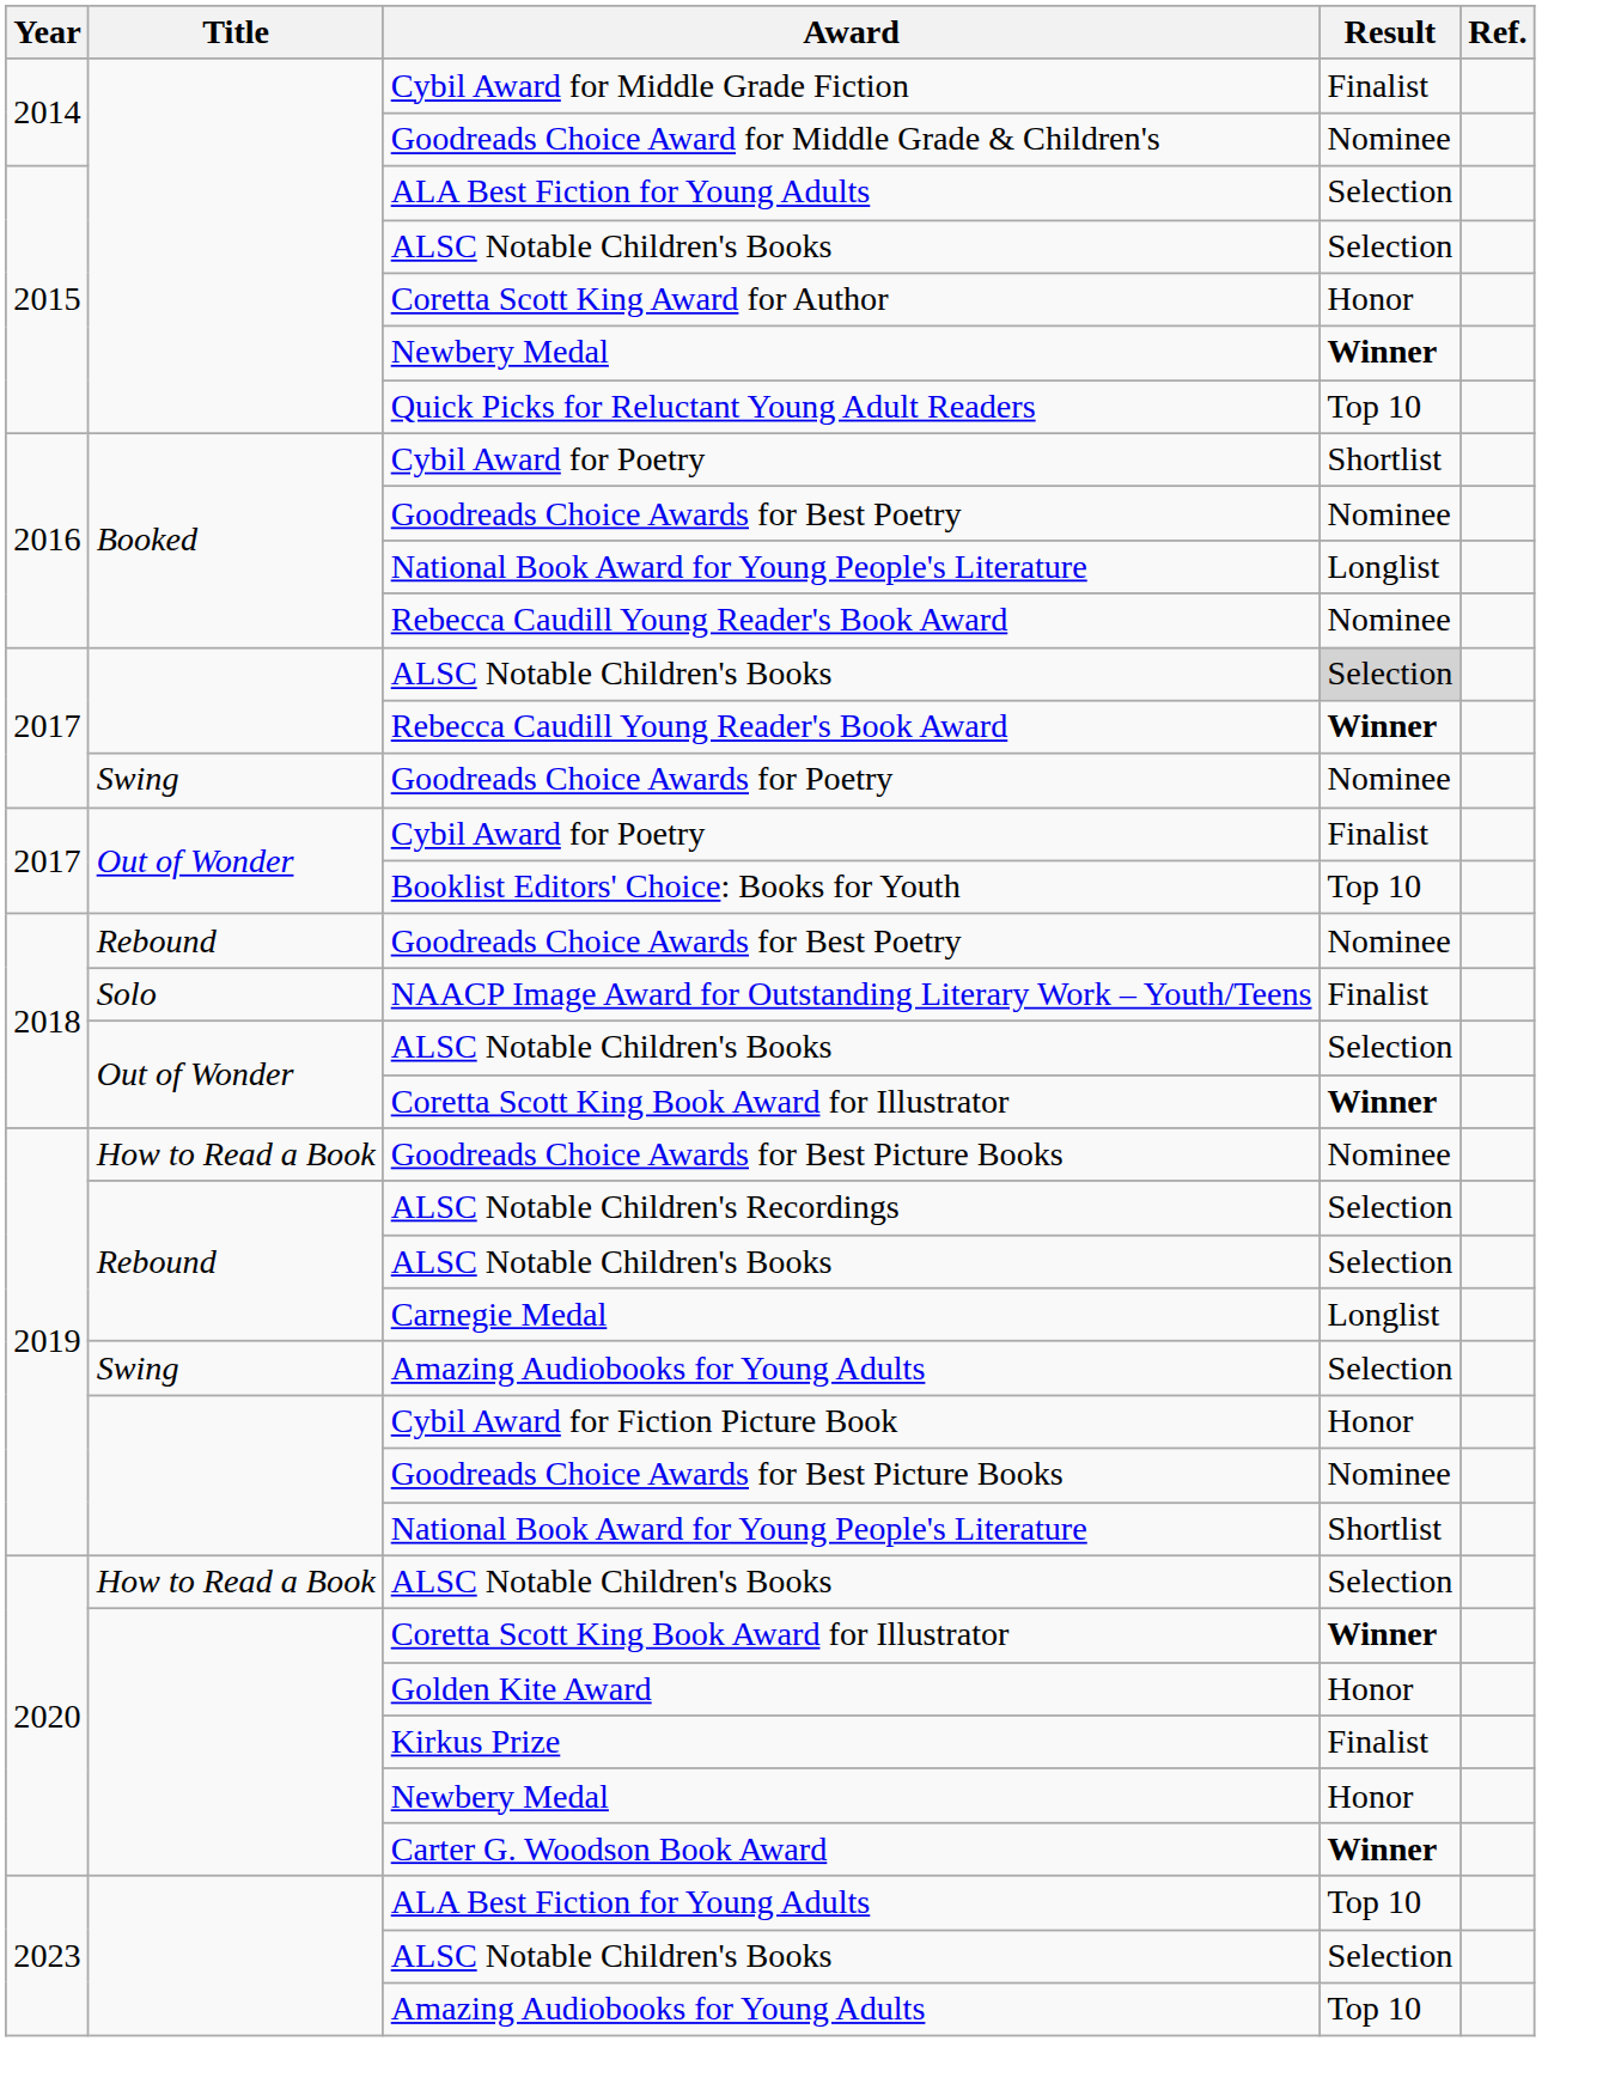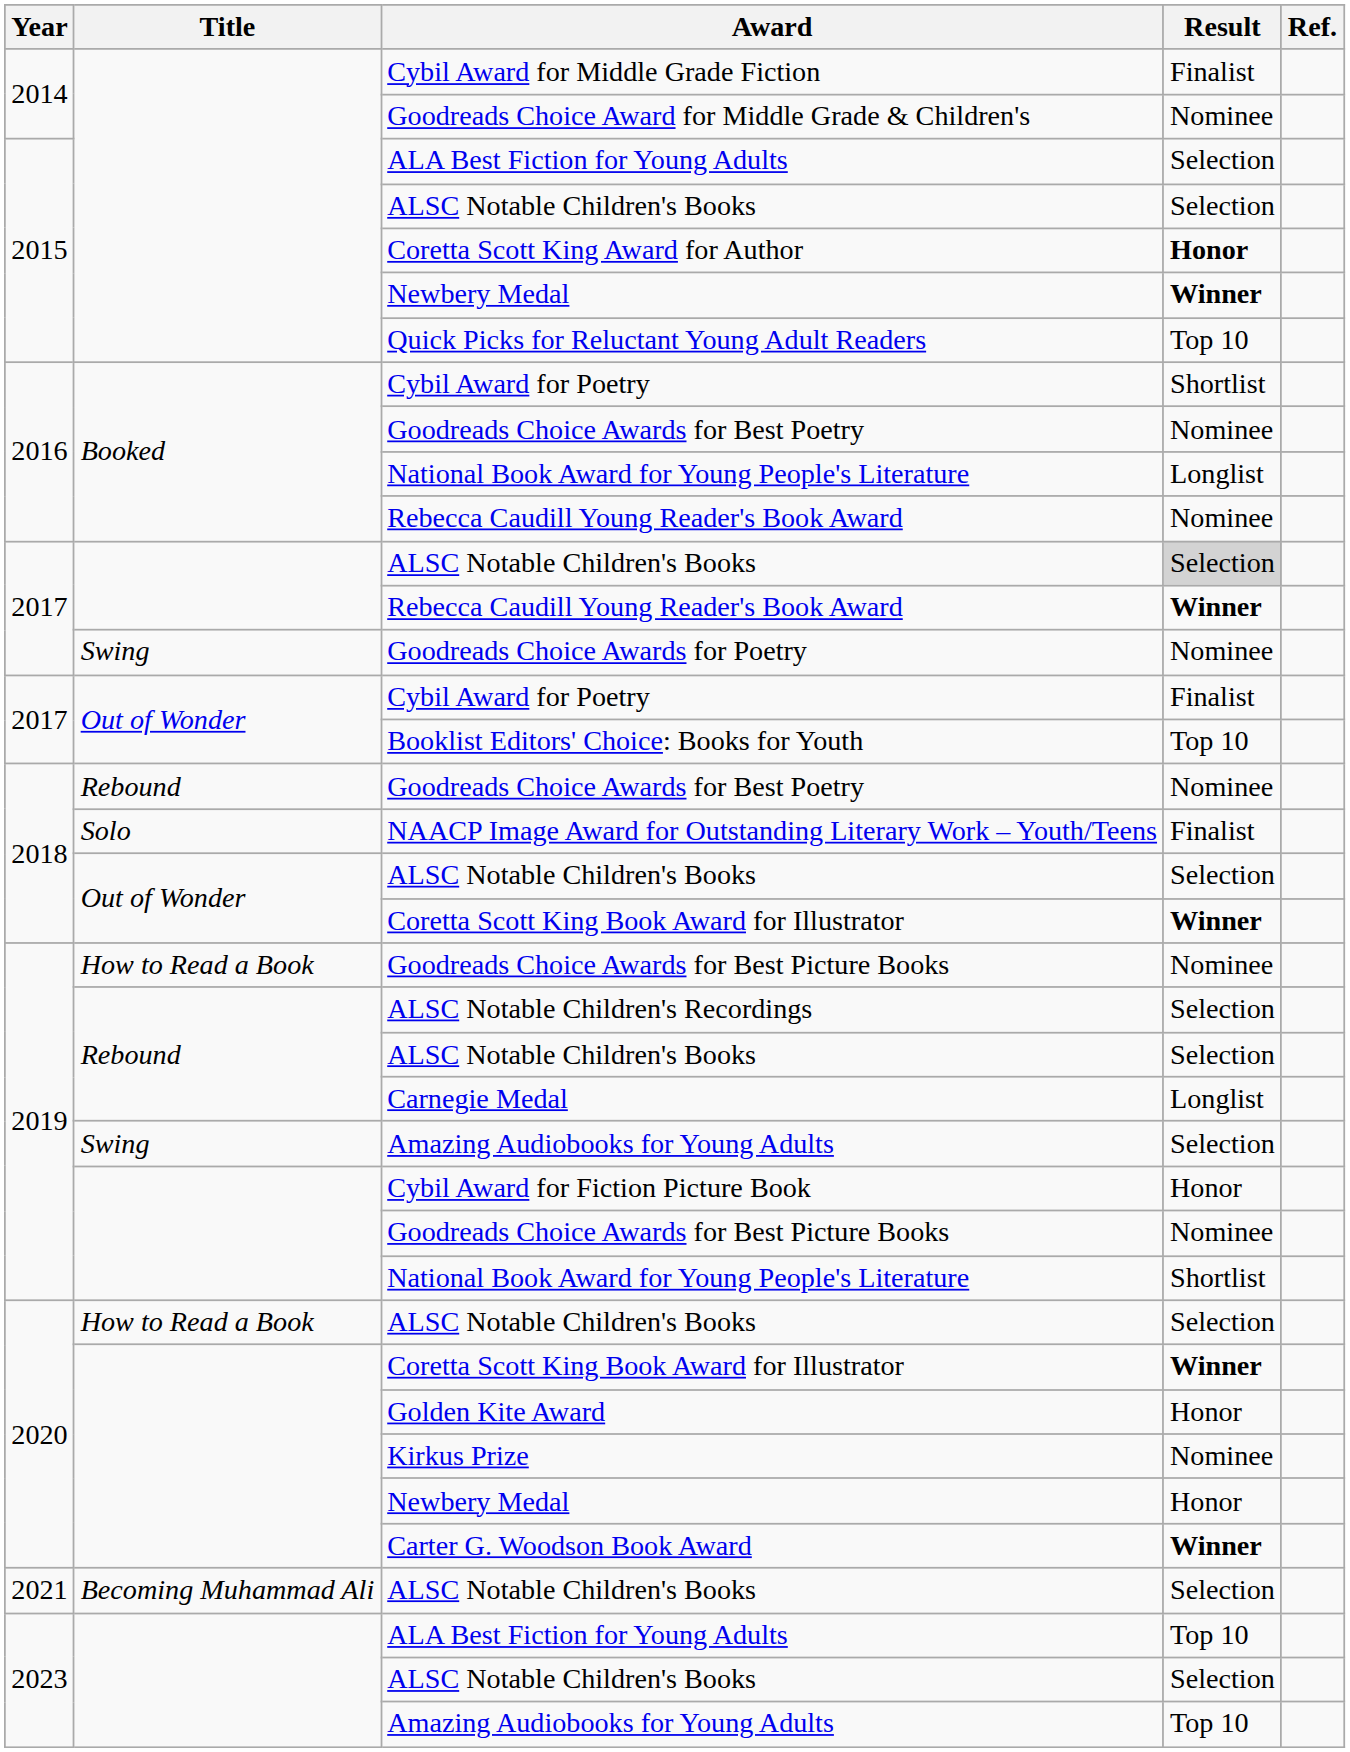Coretta Scott King Award for Author | Result: normal -> bold
Kirkus Prize | Result: Finalist -> Nominee
+ row: 2021 | Becoming Muhammad Ali | ALSC Notable Children's Books | Selection
